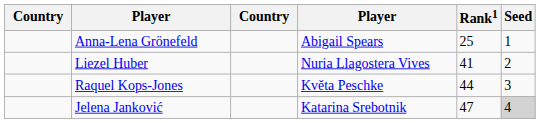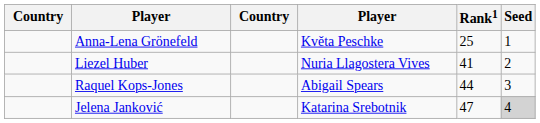Anna-Lena Grönefeld | column 4: Abigail Spears -> Květa Peschke
Raquel Kops-Jones | column 4: Květa Peschke -> Abigail Spears
